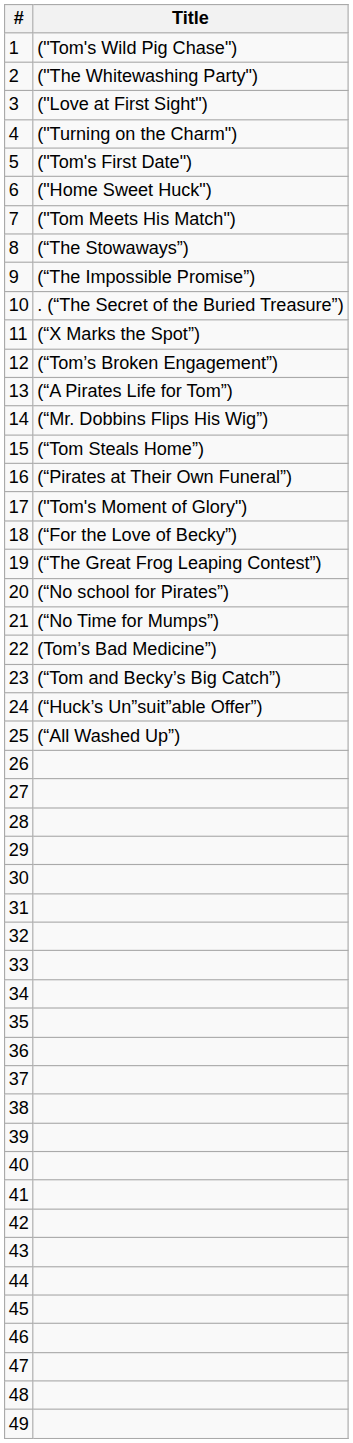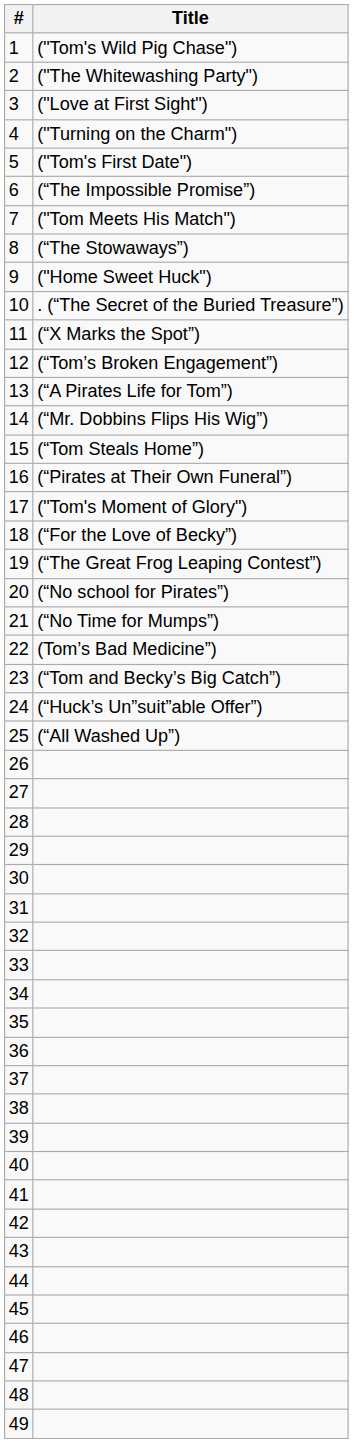6 | Title: ("Home Sweet Huck") -> (“The Impossible Promise”)
9 | Title: (“The Impossible Promise”) -> ("Home Sweet Huck")
